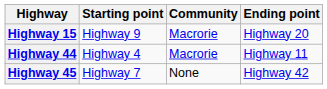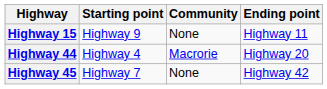Highway 15 | Community: Macrorie -> None
Highway 15 | Ending point: Highway 20 -> Highway 11
Highway 44 | Ending point: Highway 11 -> Highway 20
